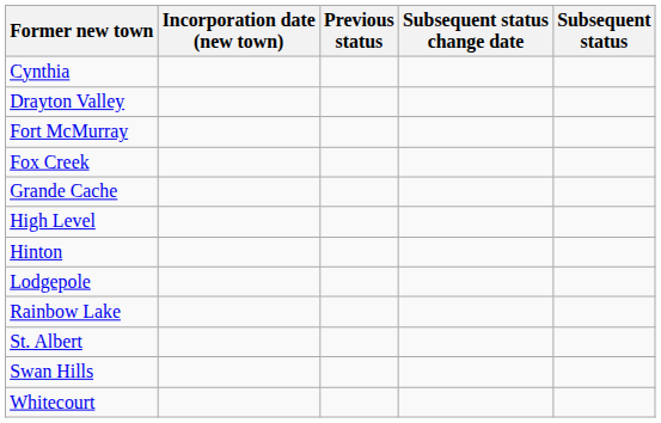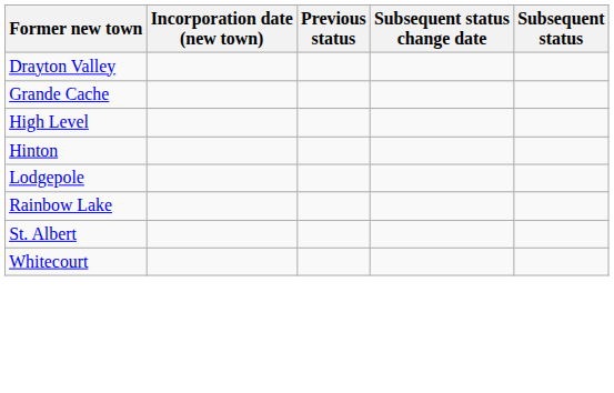- row: Cynthia
- row: Fort McMurray
- row: Fox Creek
- row: Swan Hills
